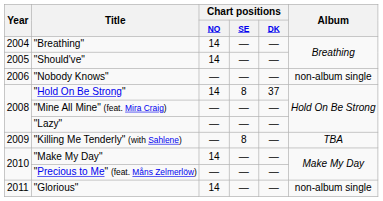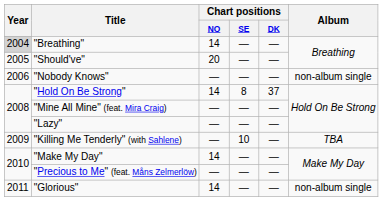"Breathing" | Year: no background -> lightgrey background
"Should've" | Chart positions / NO: 14 -> 20
"Killing Me Tenderly" (with Sahlene) | Chart positions / SE: 8 -> 10
